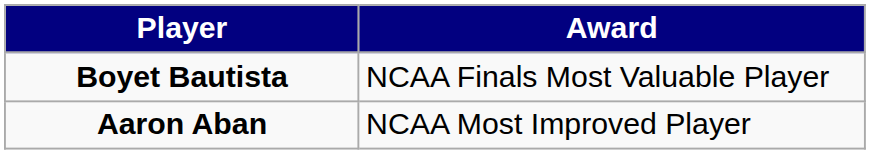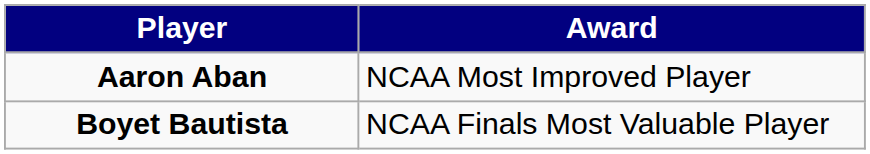rows swapped: Boyet Bautista <-> Aaron Aban
